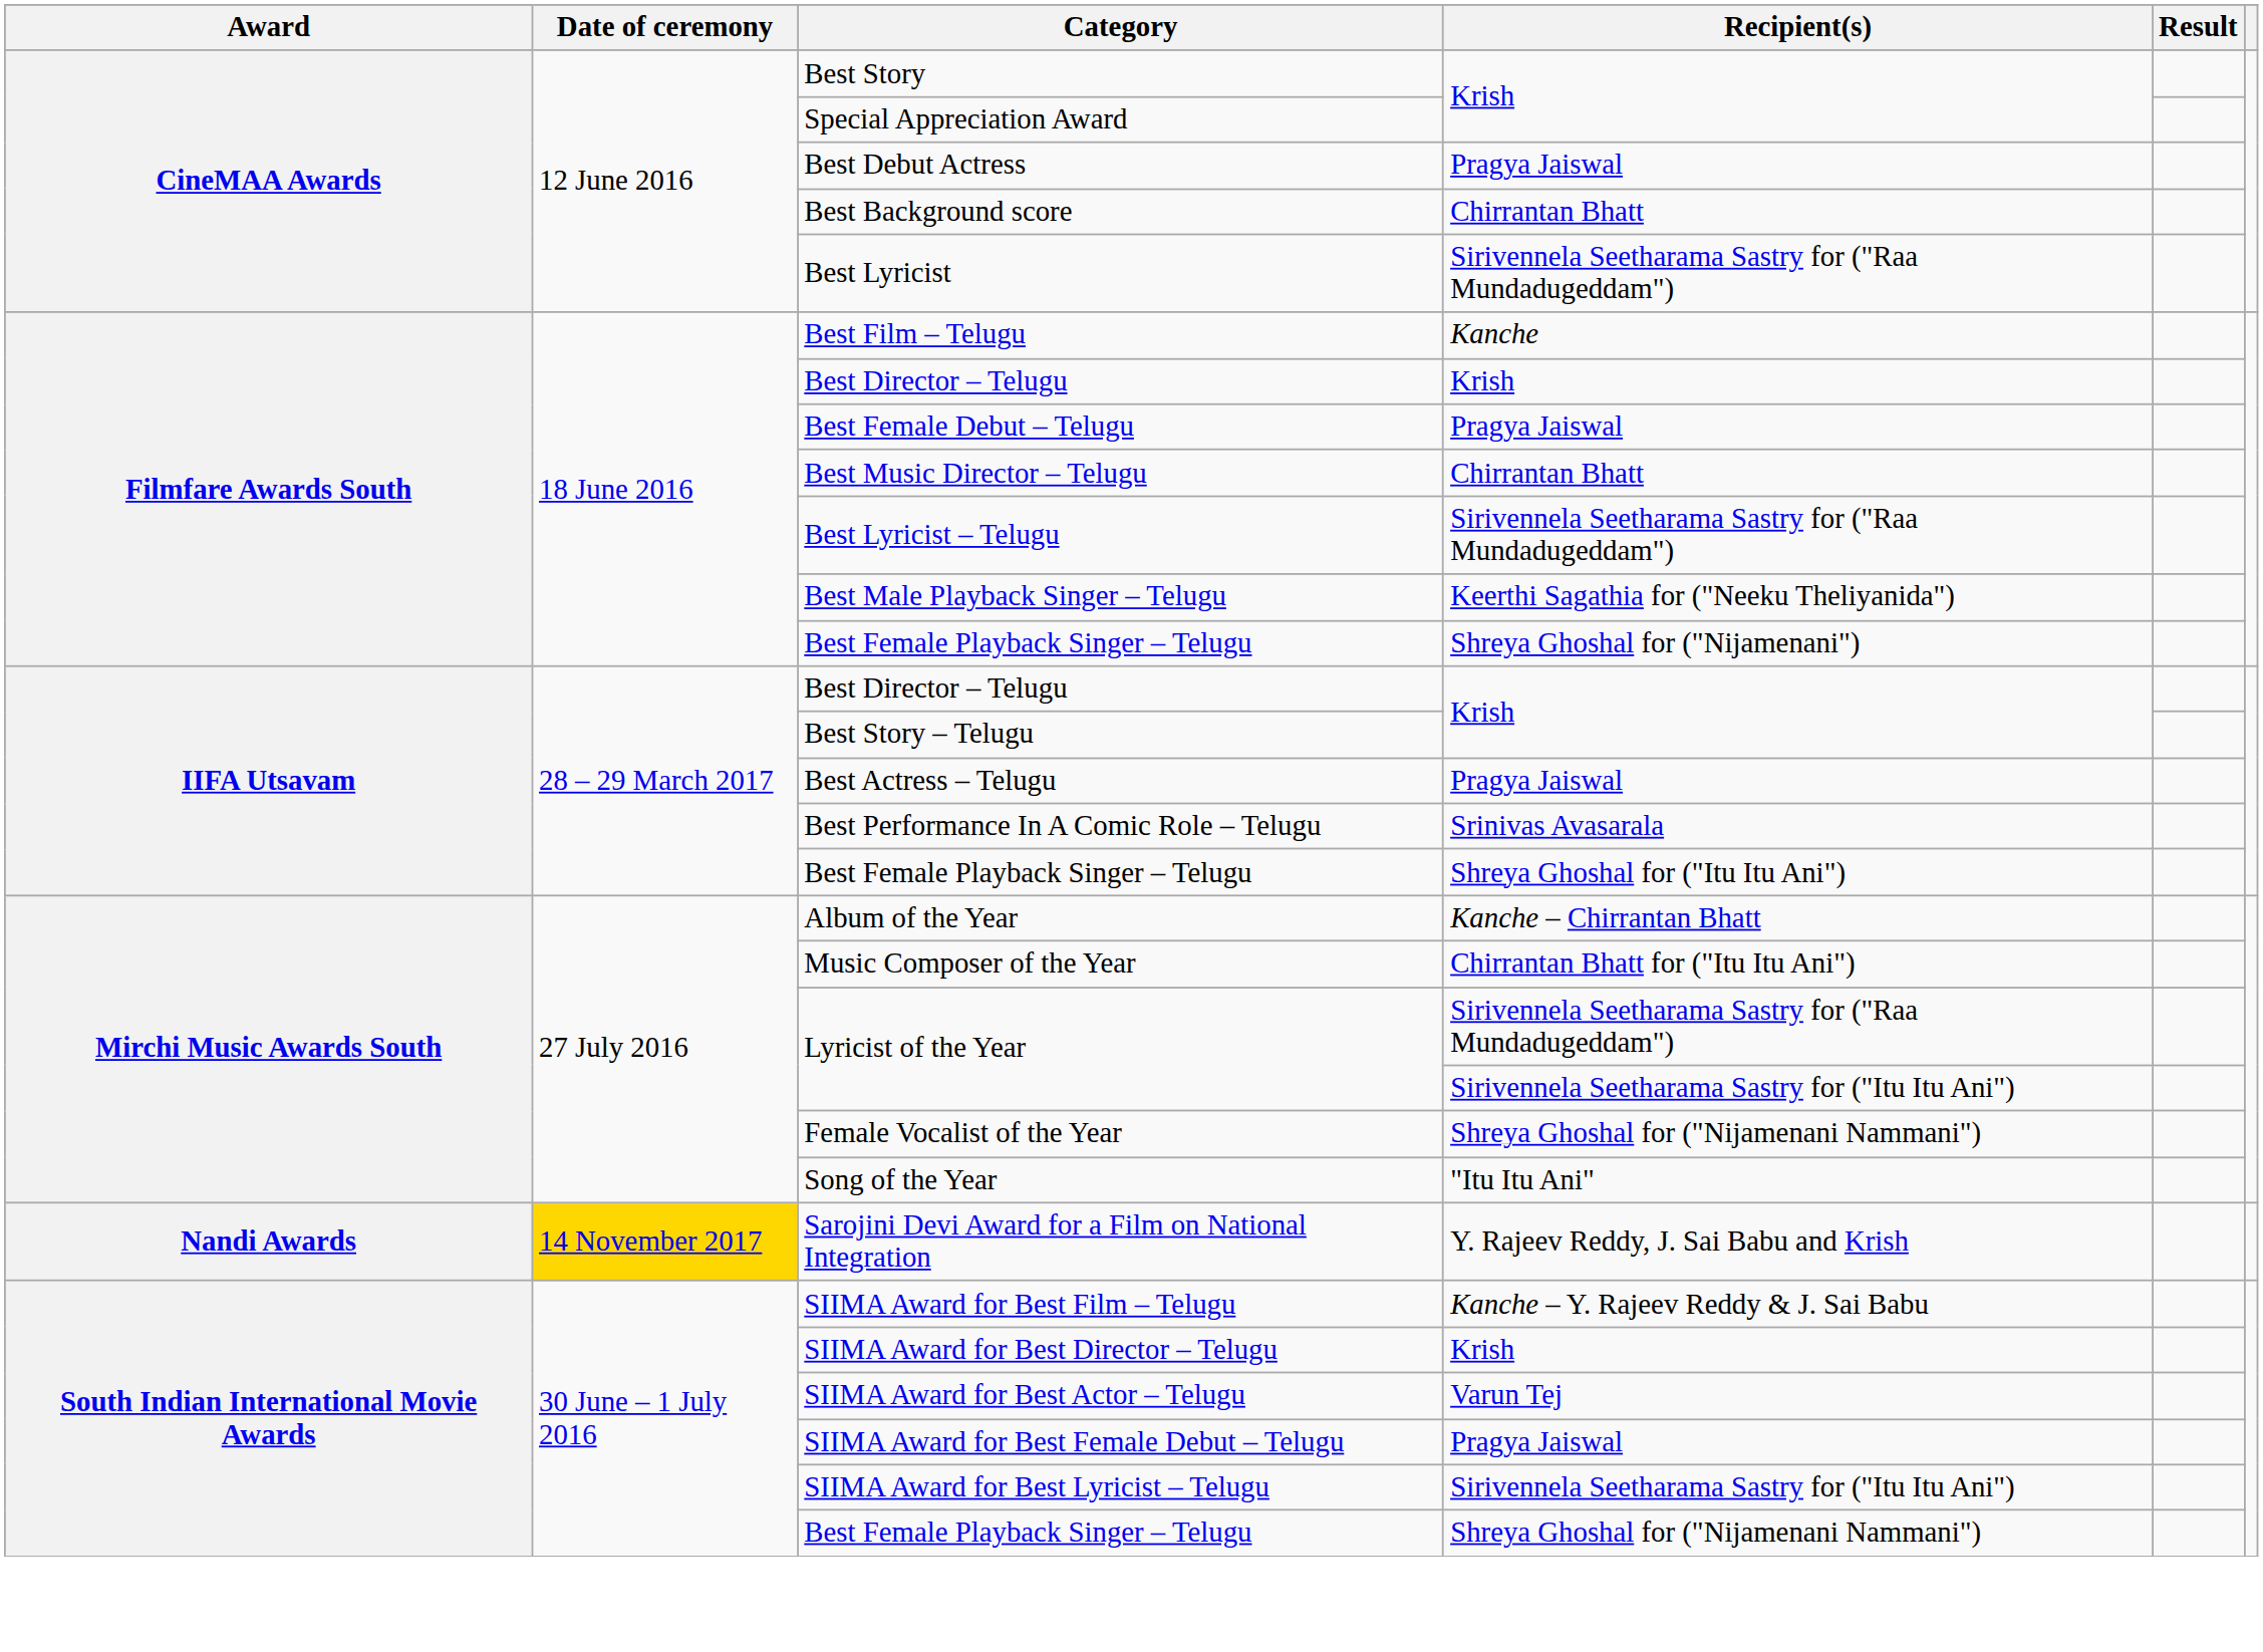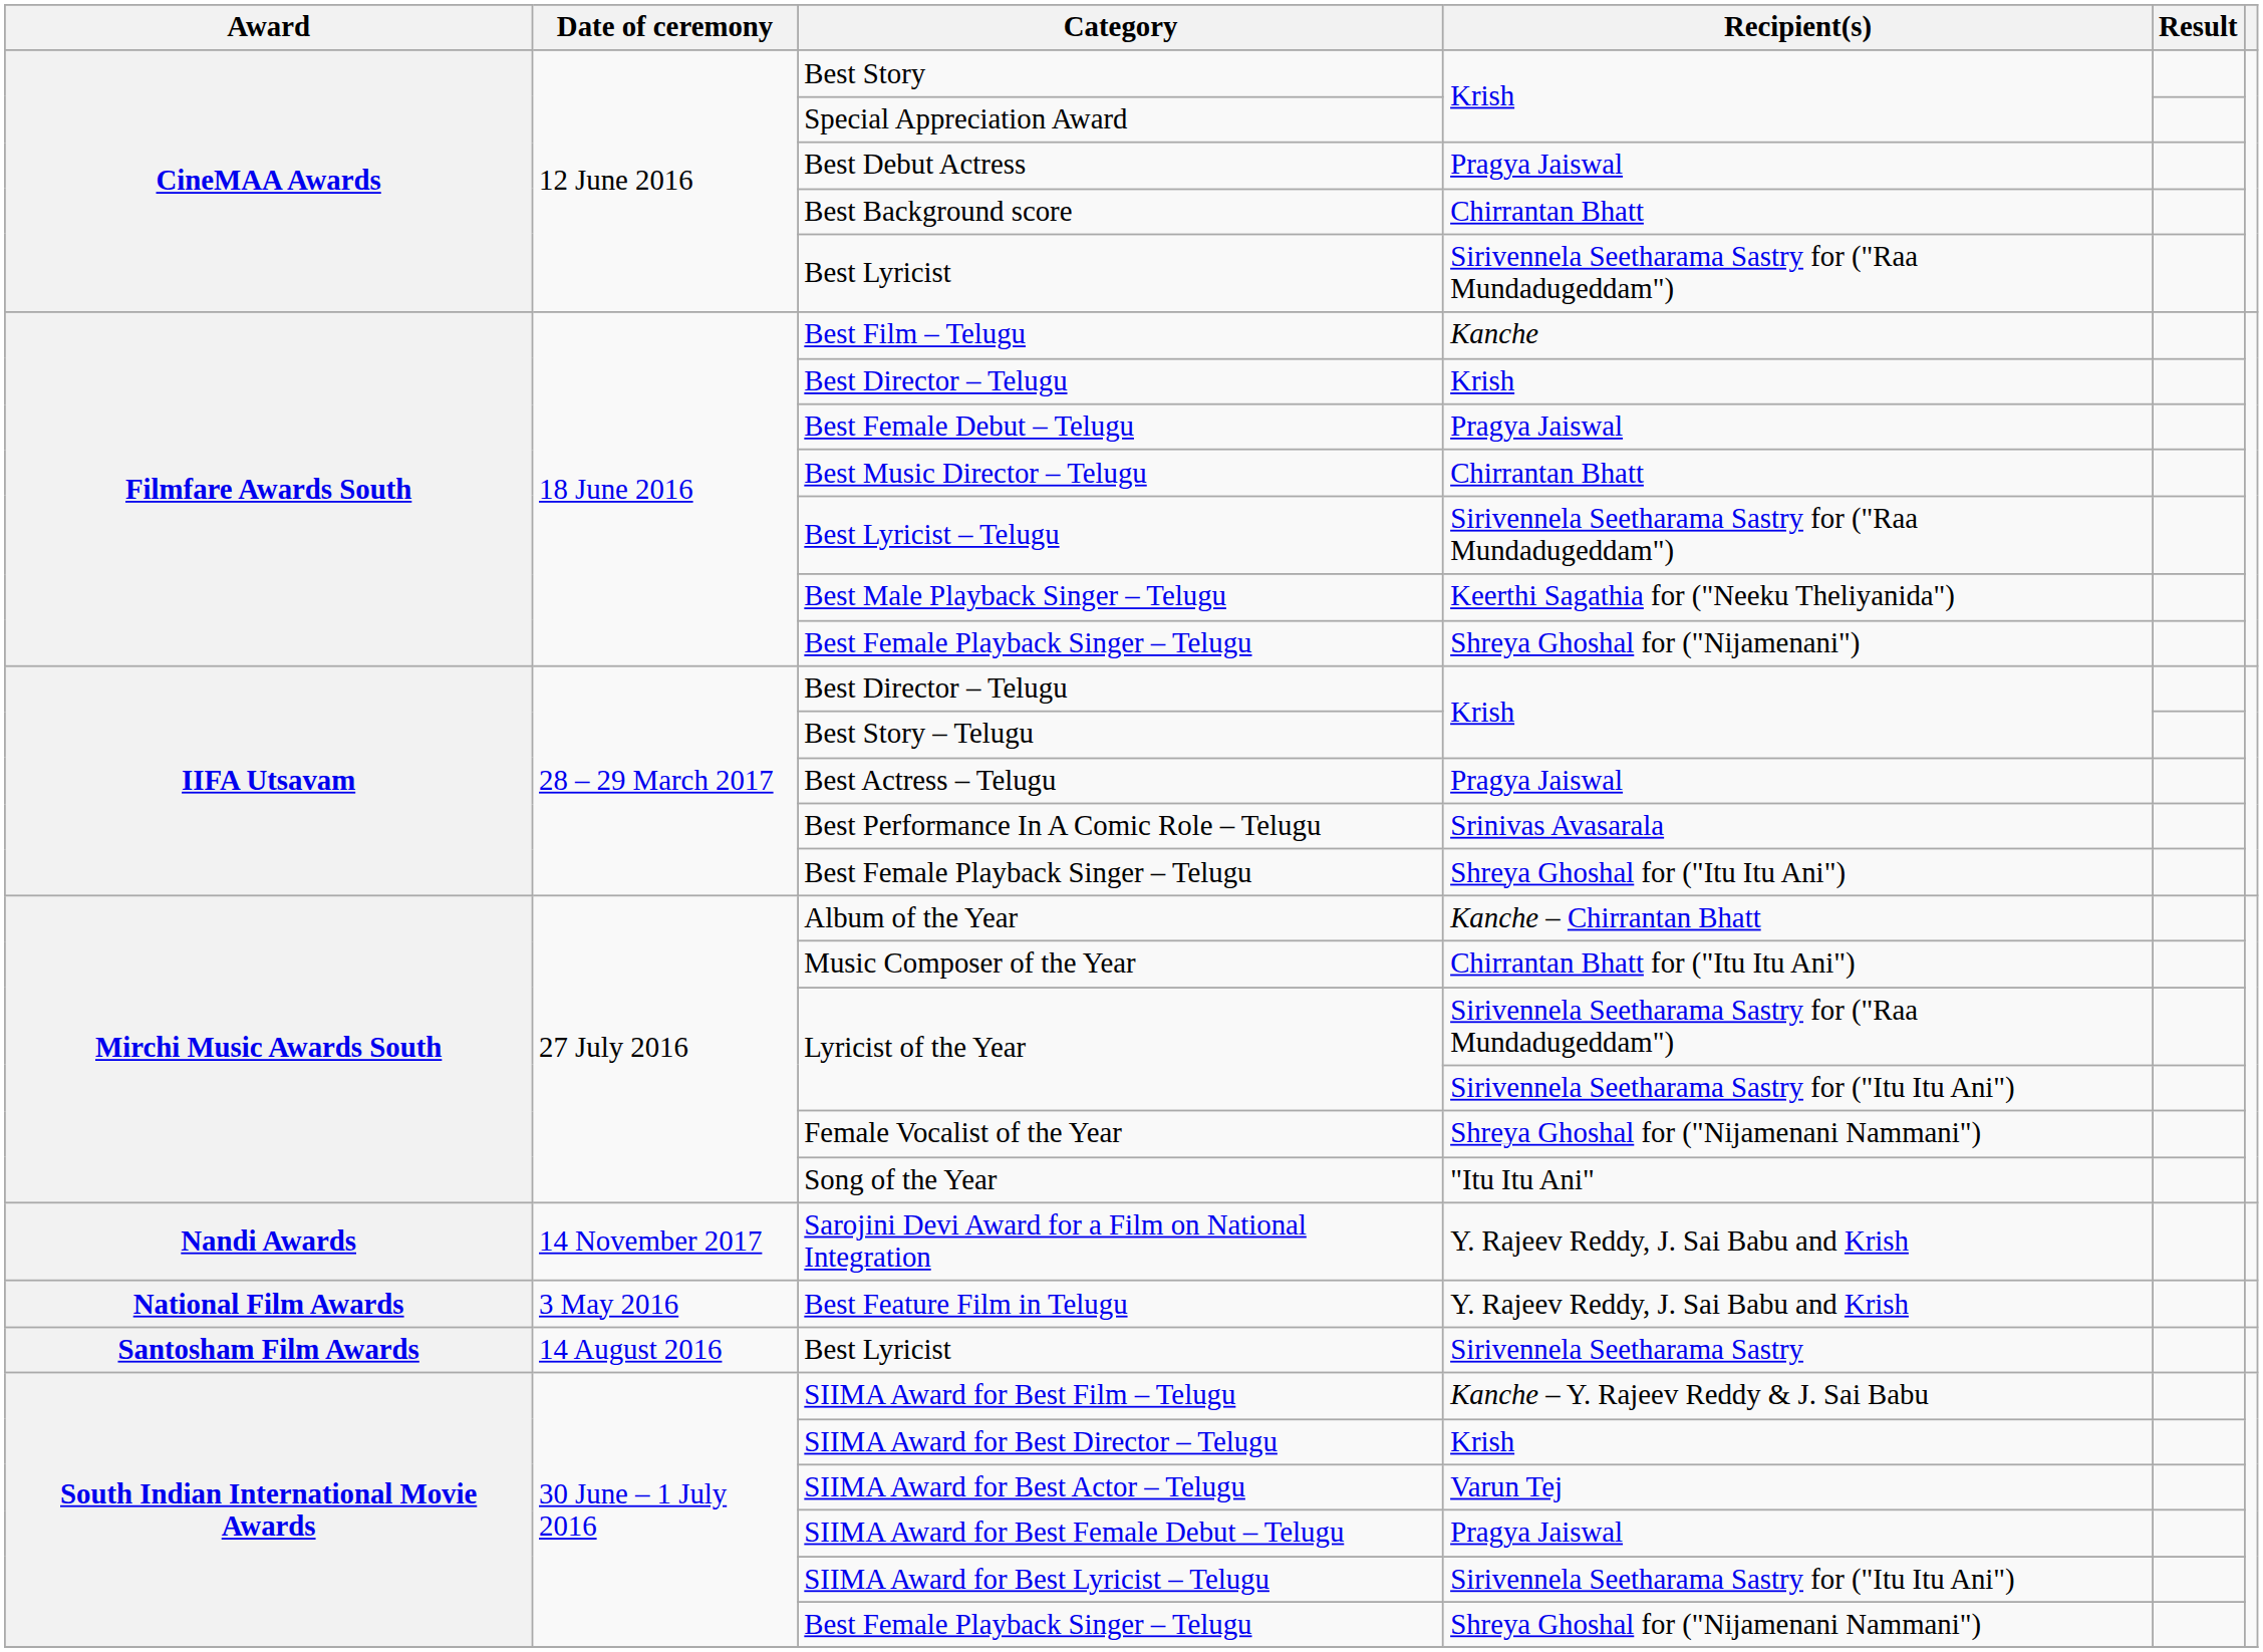Sarojini Devi Award for a Film on National Integration | Date of ceremony: gold background -> no background
+ row: National Film Awards | 3 May 2016 | Best Feature Film in Telugu | Y. Rajeev Reddy, J. Sai Babu and Krish
+ row: Santosham Film Awards | 14 August 2016 | Best Lyricist | Sirivennela Seetharama Sastry
